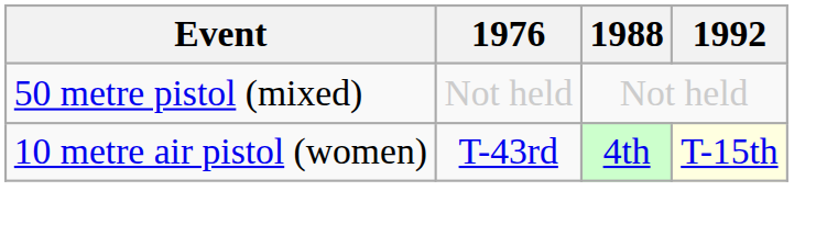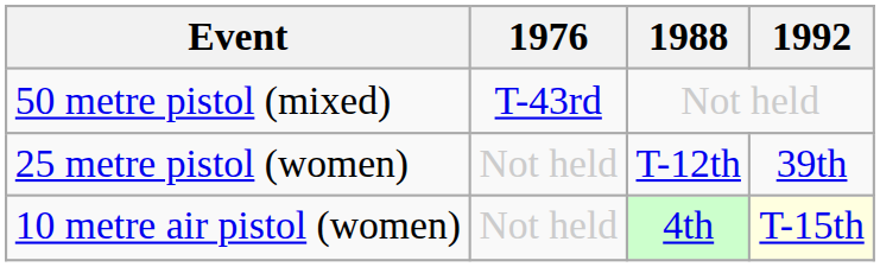50 metre pistol (mixed) | 1976: Not held -> T-43rd
+ row: 25 metre pistol (women) | Not held | T-12th | 39th
10 metre air pistol (women) | 1976: T-43rd -> Not held
